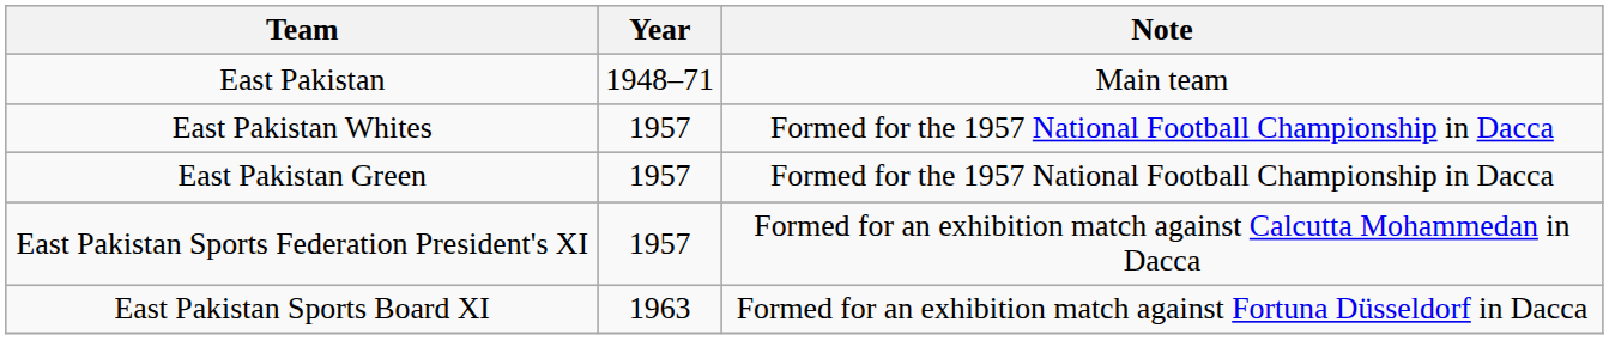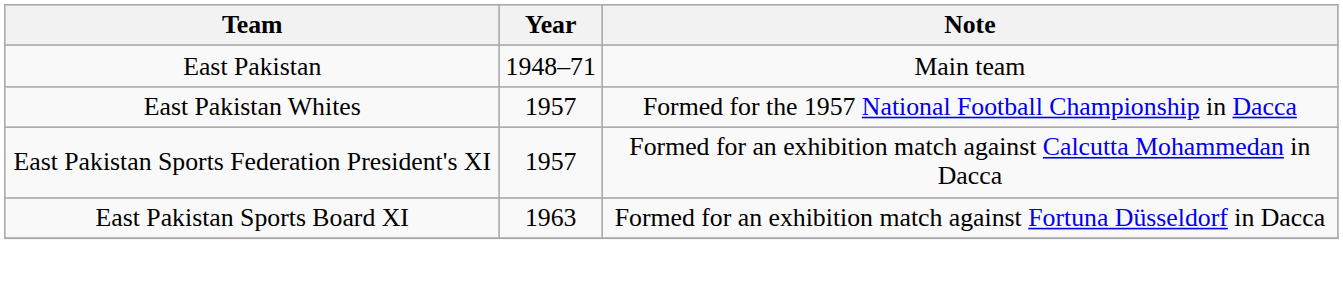- row: East Pakistan Green | 1957 | Formed for the 1957 National Football Championship in Dacca
